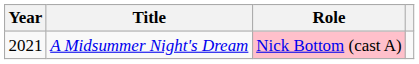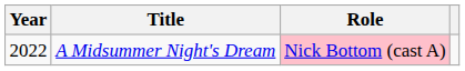A Midsummer Night's Dream | Year: 2021 -> 2022
